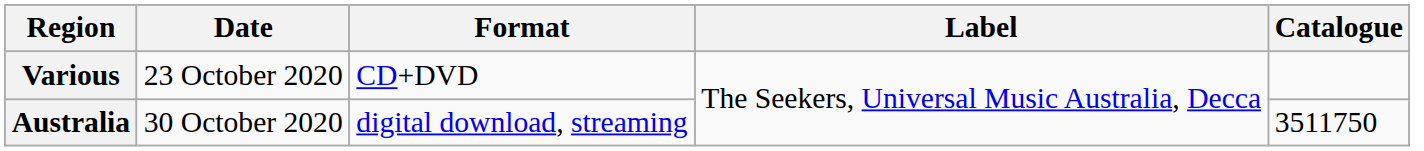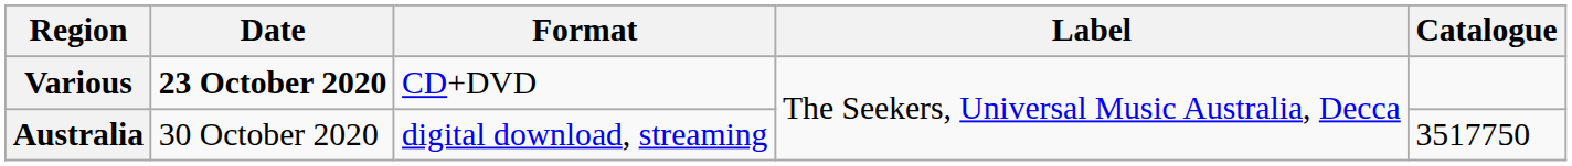Various | Date: normal -> bold
Australia | Catalogue: 3511750 -> 3517750
